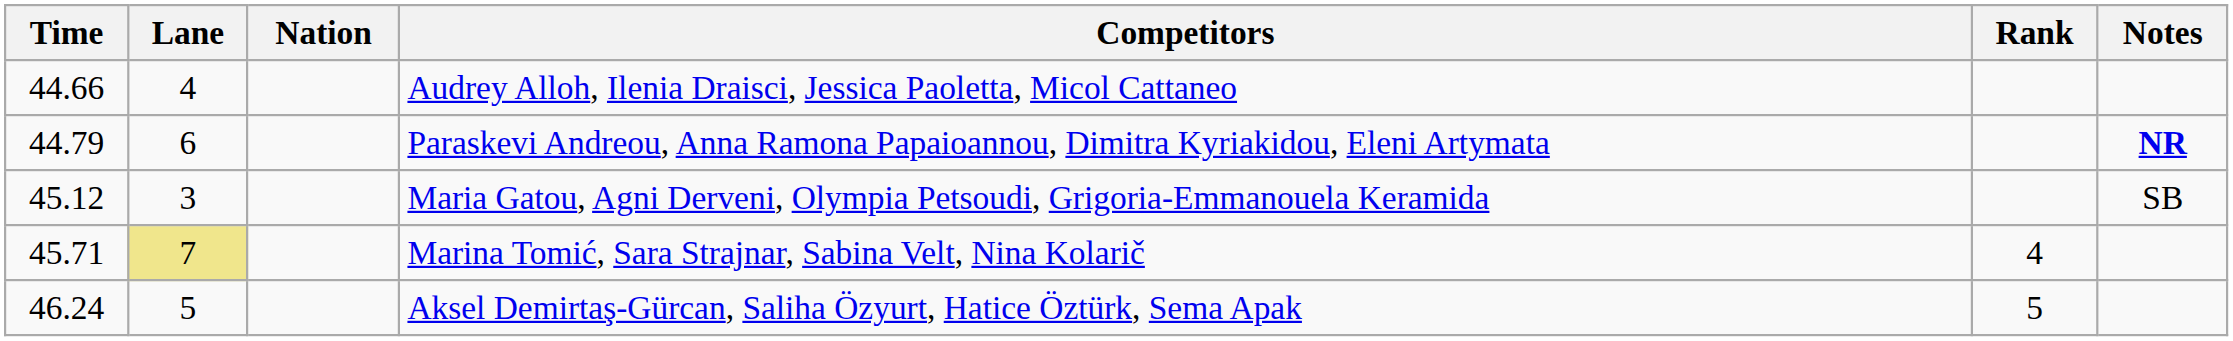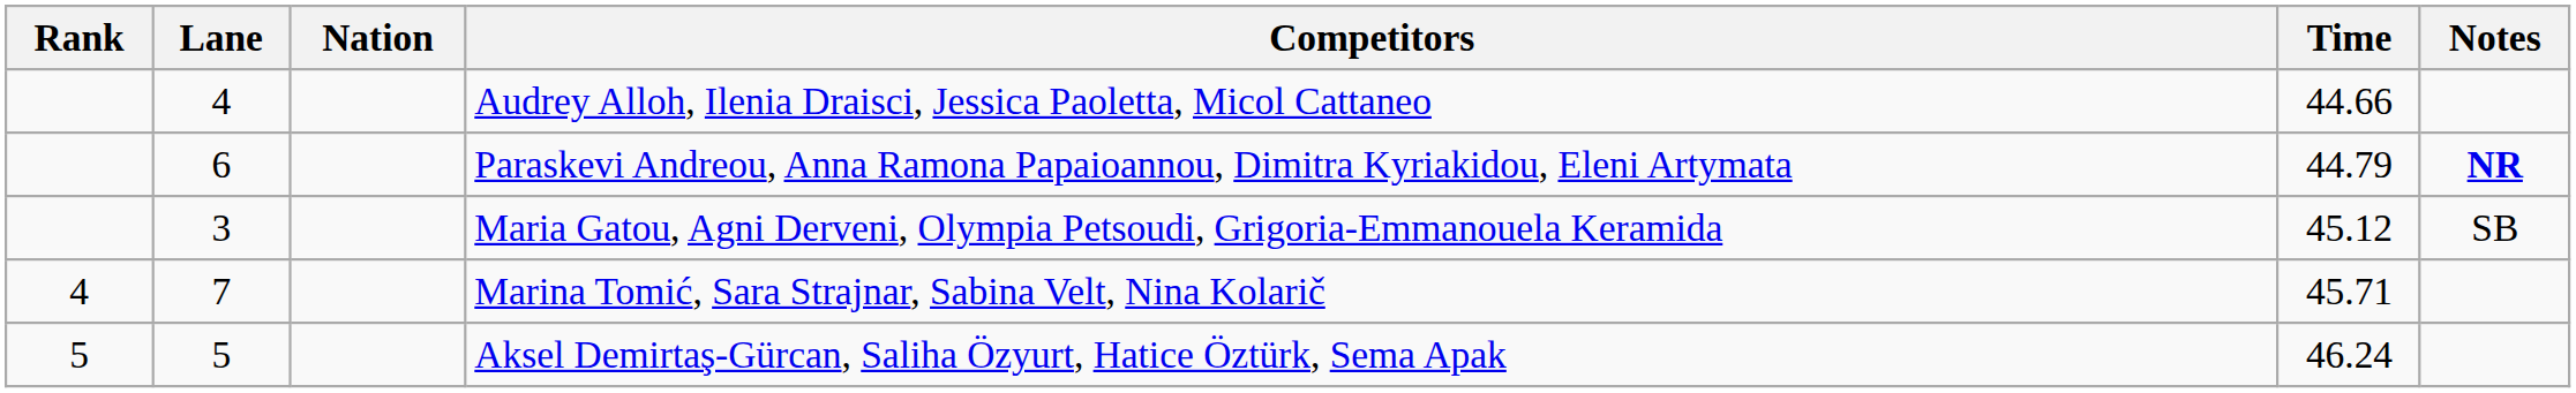columns swapped: Rank <-> Time
Marina Tomić, Sara Strajnar, Sabina Velt, Nina Kolarič | Lane: khaki background -> no background
